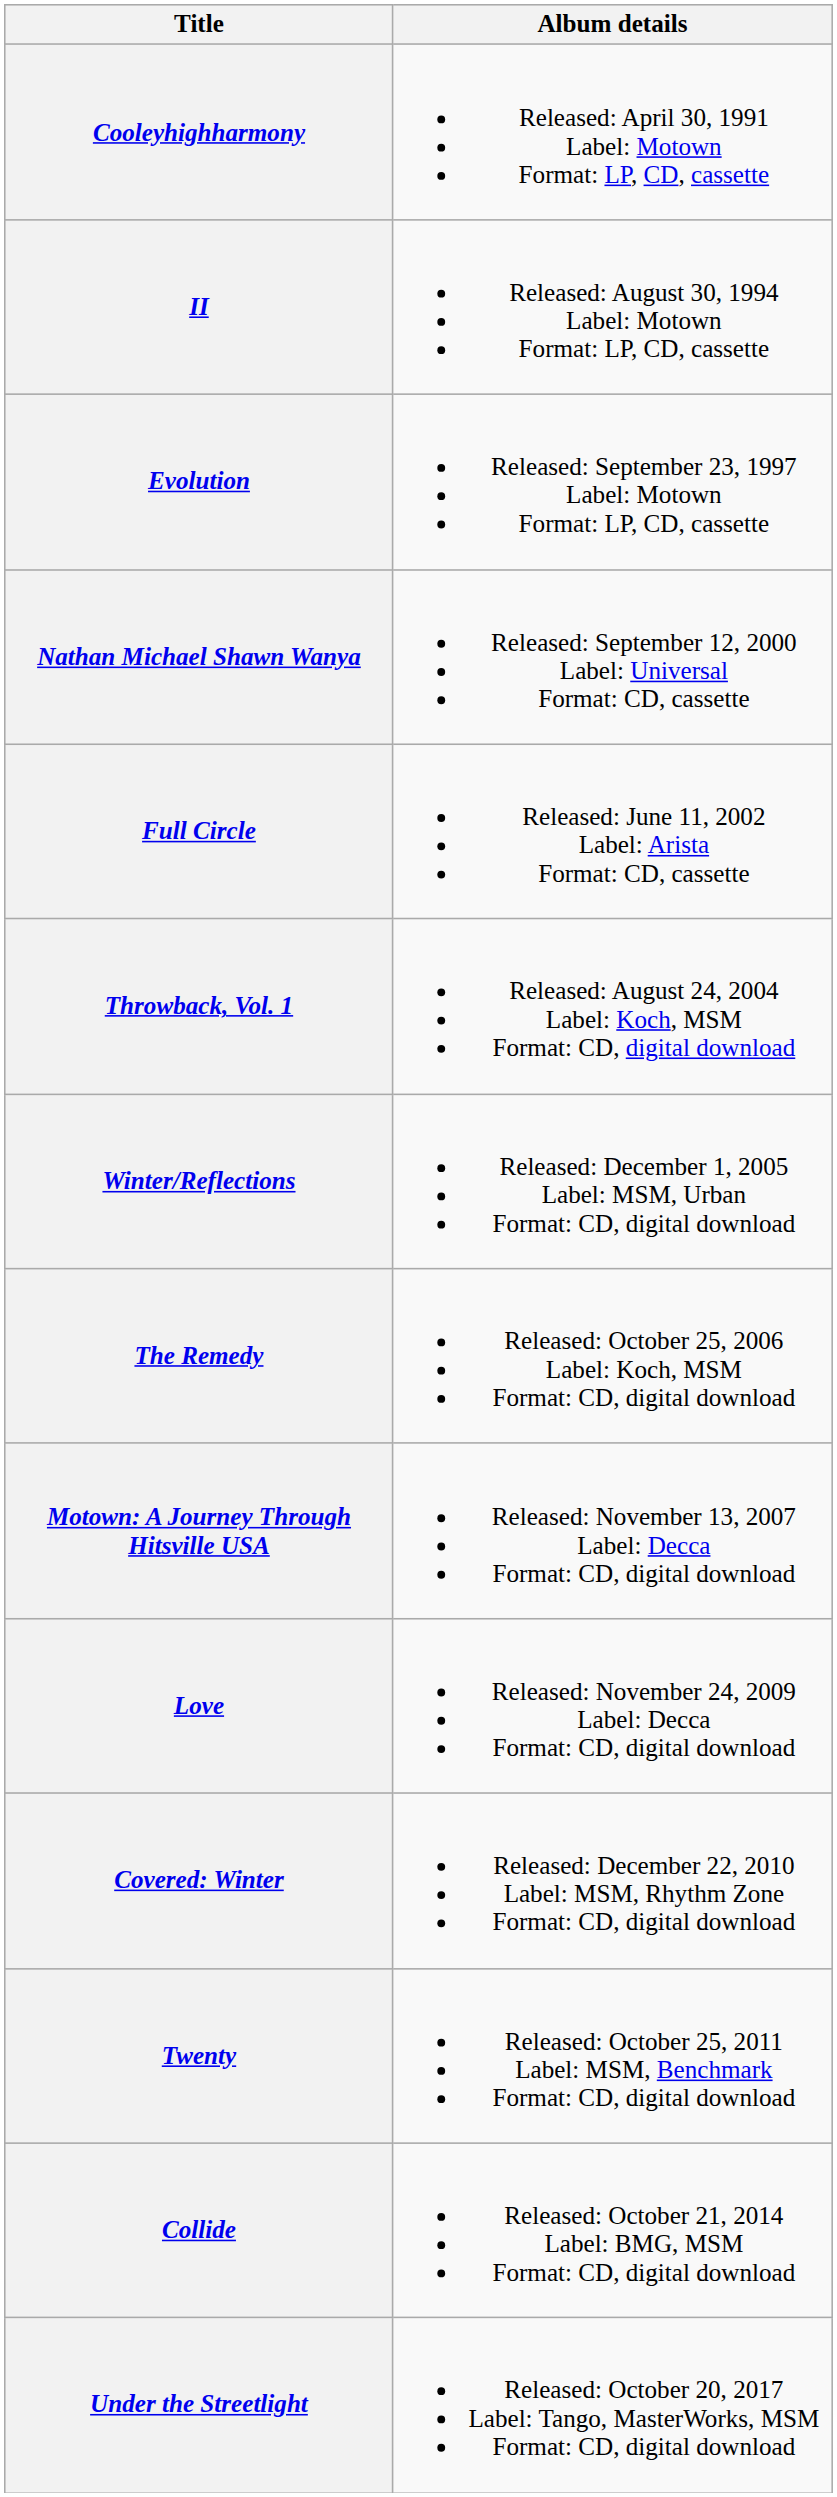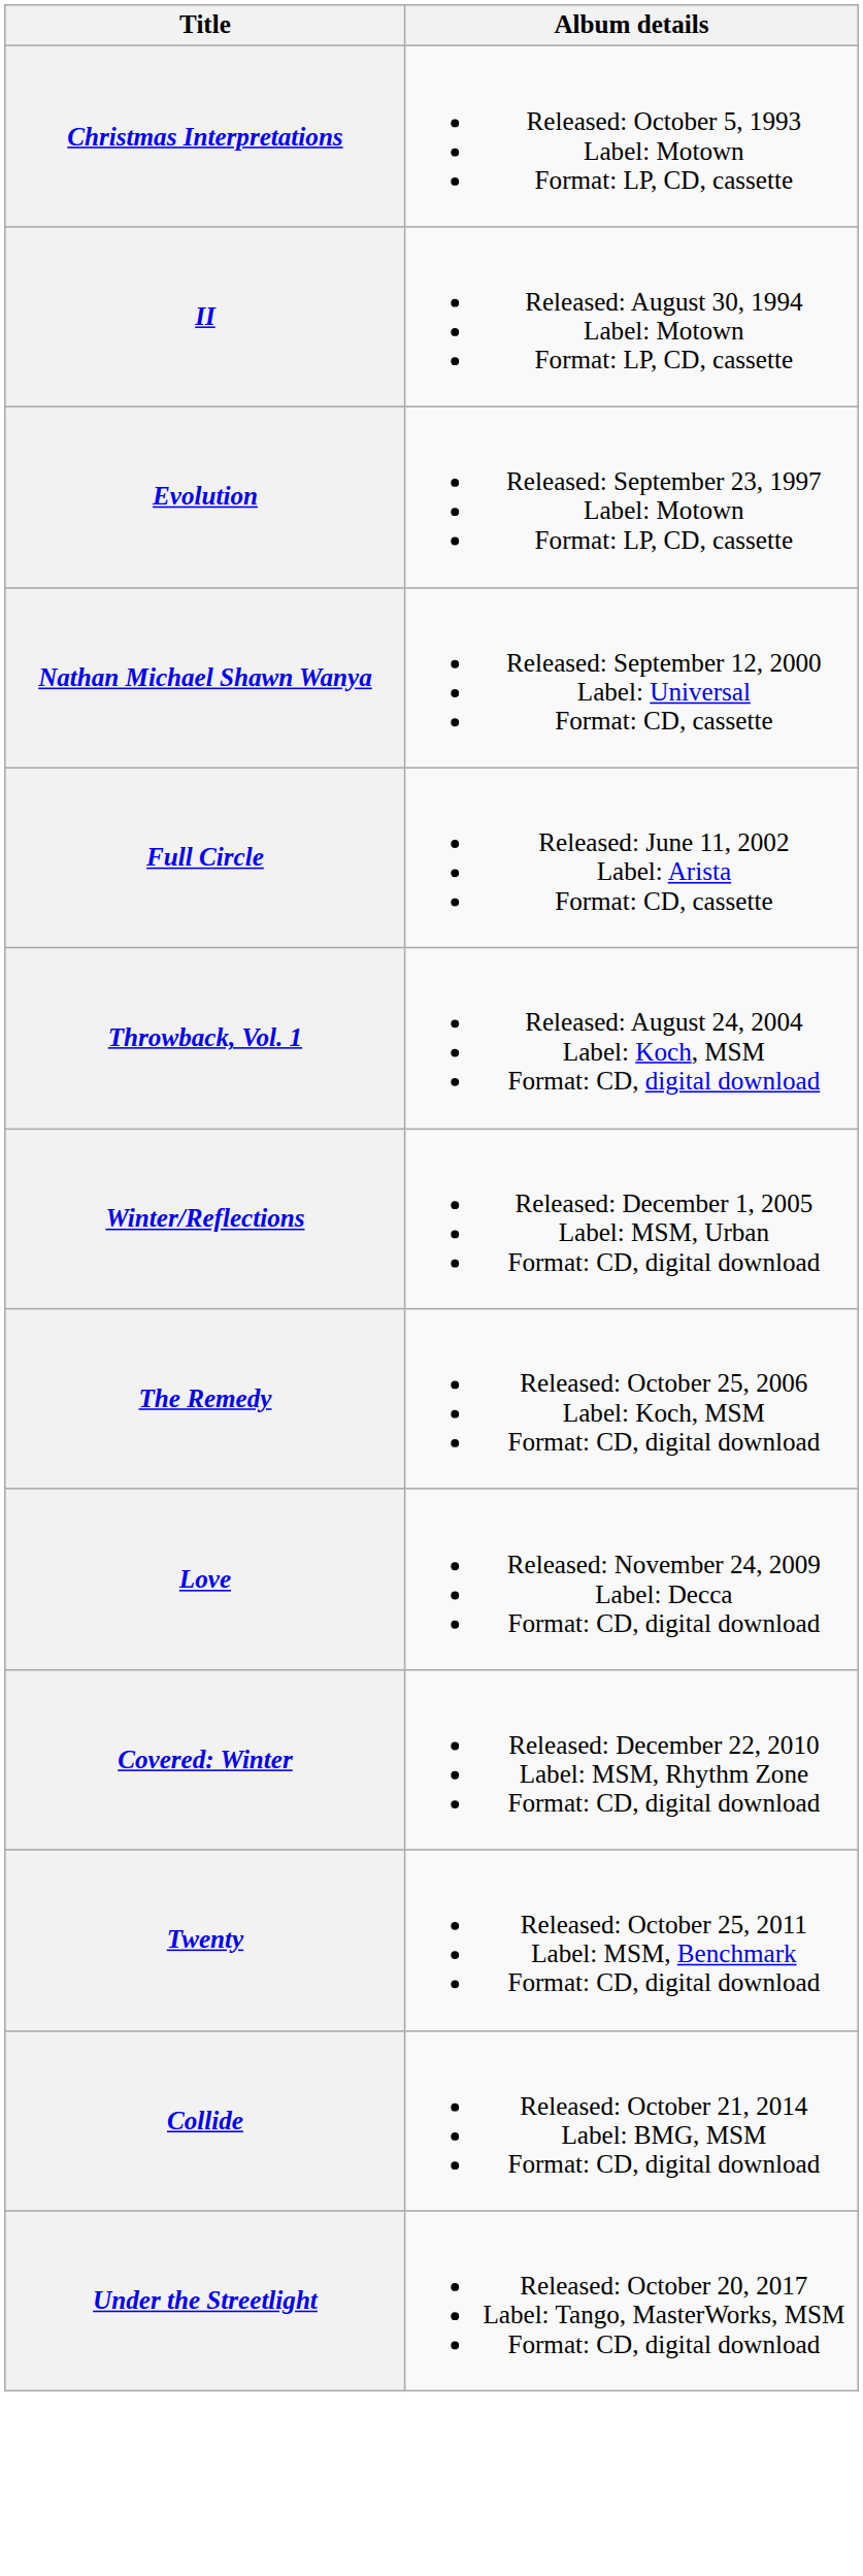- row: Cooleyhighharmony | Released: April 30, 1991 Label: Motown Format: LP, CD, cassette
+ row: Christmas Interpretations | Released: October 5, 1993 Label: Motown Format: LP, CD, cassette
- row: Motown: A Journey Through Hitsville USA | Released: November 13, 2007 Label: Decca Format: CD, digital download
